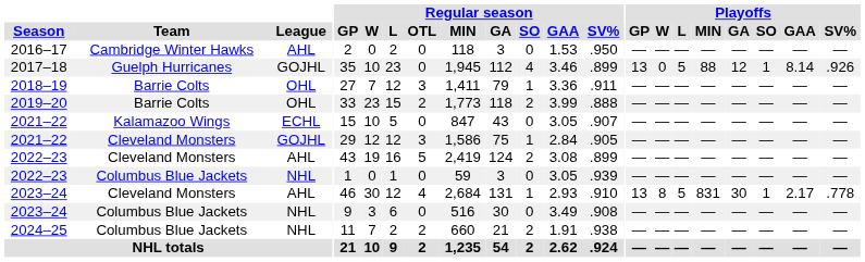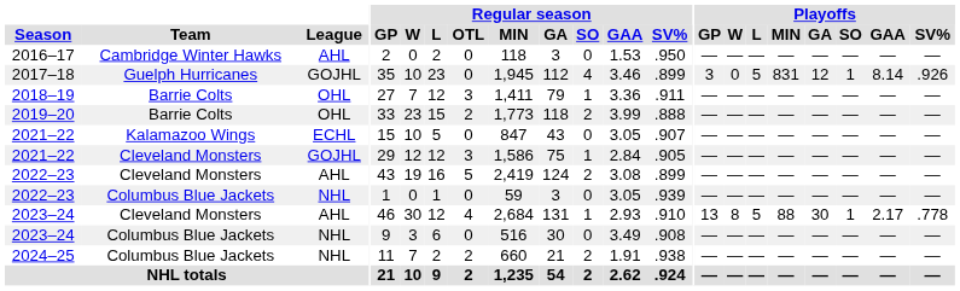2017–18 | Playoffs / GP: 13 -> 3
2017–18 | Playoffs / MIN: 88 -> 831
2023–24 / Cleveland Monsters | Playoffs / MIN: 831 -> 88
